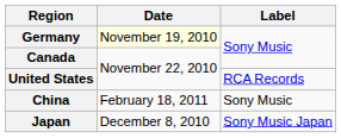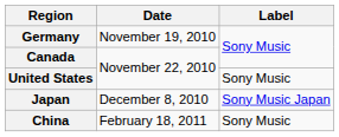Germany | Date: lightyellow background -> no background
United States | Label: RCA Records -> Sony Music
rows swapped: Japan <-> China
